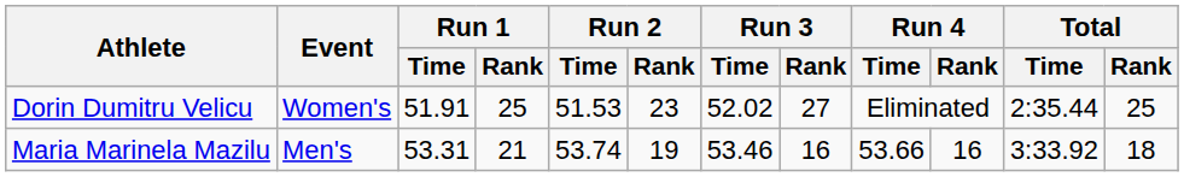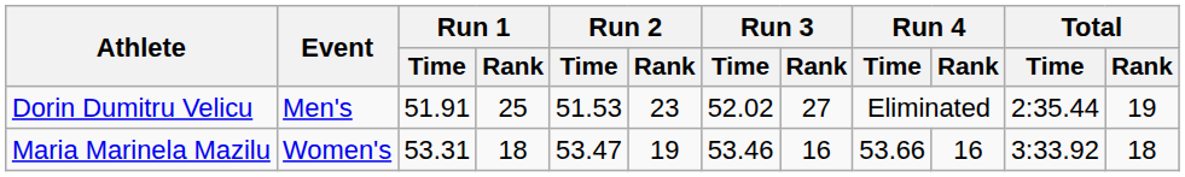Dorin Dumitru Velicu | Event: Women's -> Men's
Dorin Dumitru Velicu | Total / Rank: 25 -> 19
Maria Marinela Mazilu | Event: Men's -> Women's
Maria Marinela Mazilu | Run 1 / Rank: 21 -> 18
Maria Marinela Mazilu | Run 2 / Time: 53.74 -> 53.47
